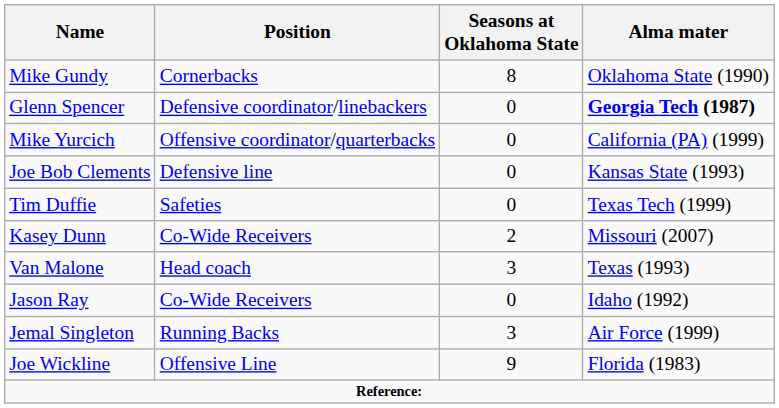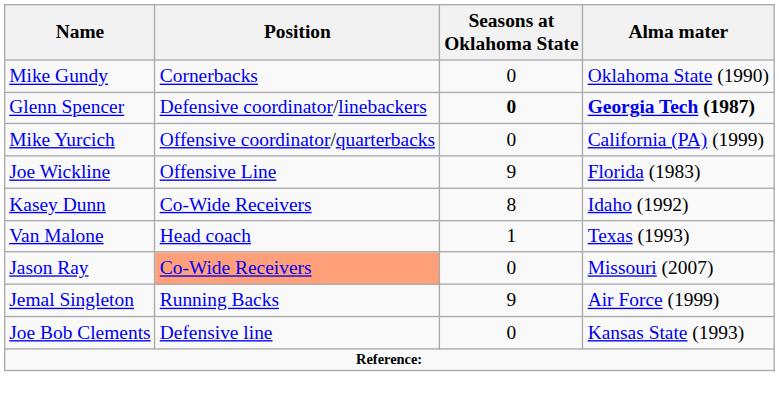Mike Gundy | Seasons at Oklahoma State: 8 -> 0
Glenn Spencer | Seasons at Oklahoma State: normal -> bold
rows swapped: Joe Bob Clements <-> Joe Wickline
- row: Tim Duffie | Safeties | 0 | Texas Tech (1999)
Kasey Dunn | Seasons at Oklahoma State: 2 -> 8
Kasey Dunn | Alma mater: Missouri (2007) -> Idaho (1992)
Van Malone | Seasons at Oklahoma State: 3 -> 1
Jason Ray | Position: no background -> lightsalmon background
Jason Ray | Alma mater: Idaho (1992) -> Missouri (2007)
Jemal Singleton | Seasons at Oklahoma State: 3 -> 9
